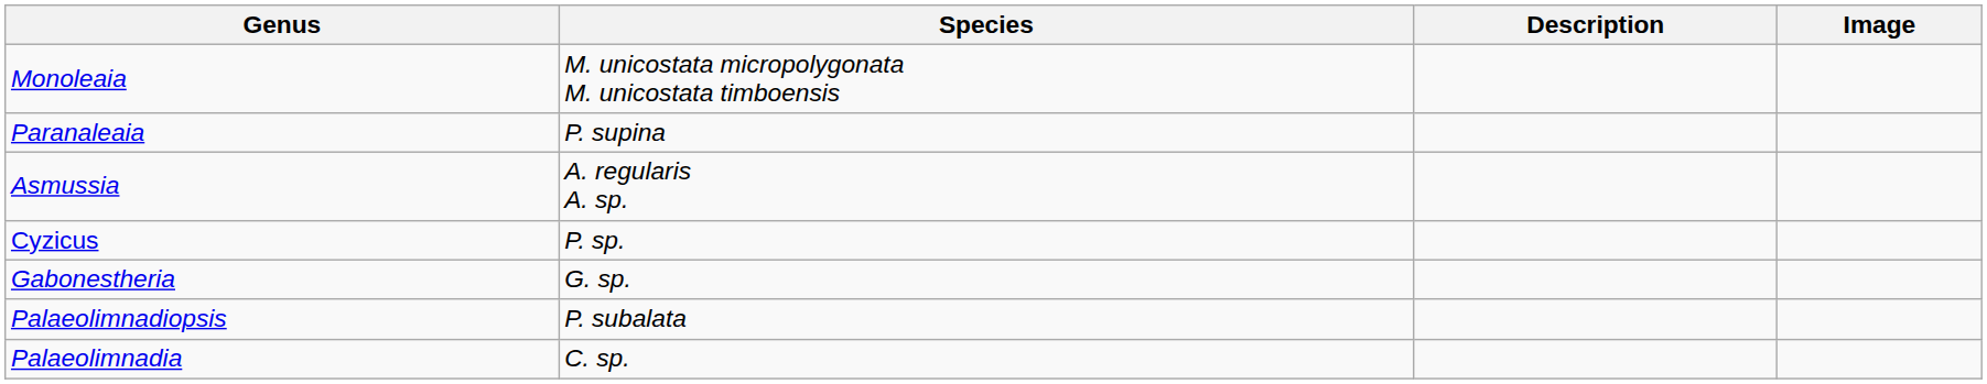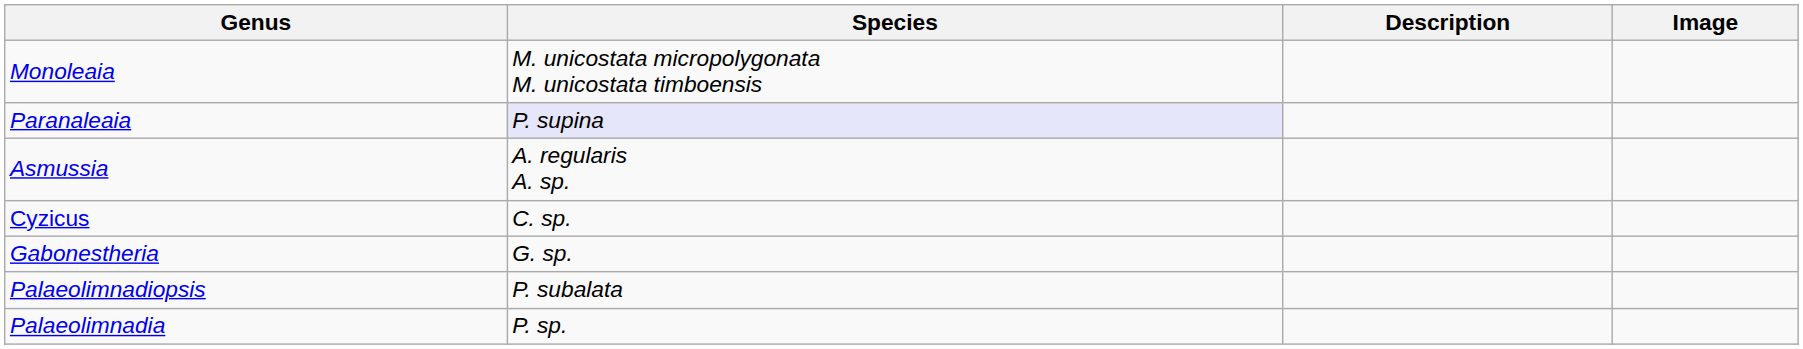Paranaleaia | Species: no background -> lavender background
Cyzicus | Species: P. sp. -> C. sp.
Palaeolimnadia | Species: C. sp. -> P. sp.
